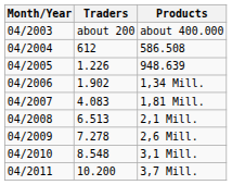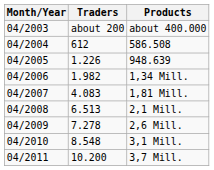1,34 Mill. | Traders: 1.902 -> 1.982
